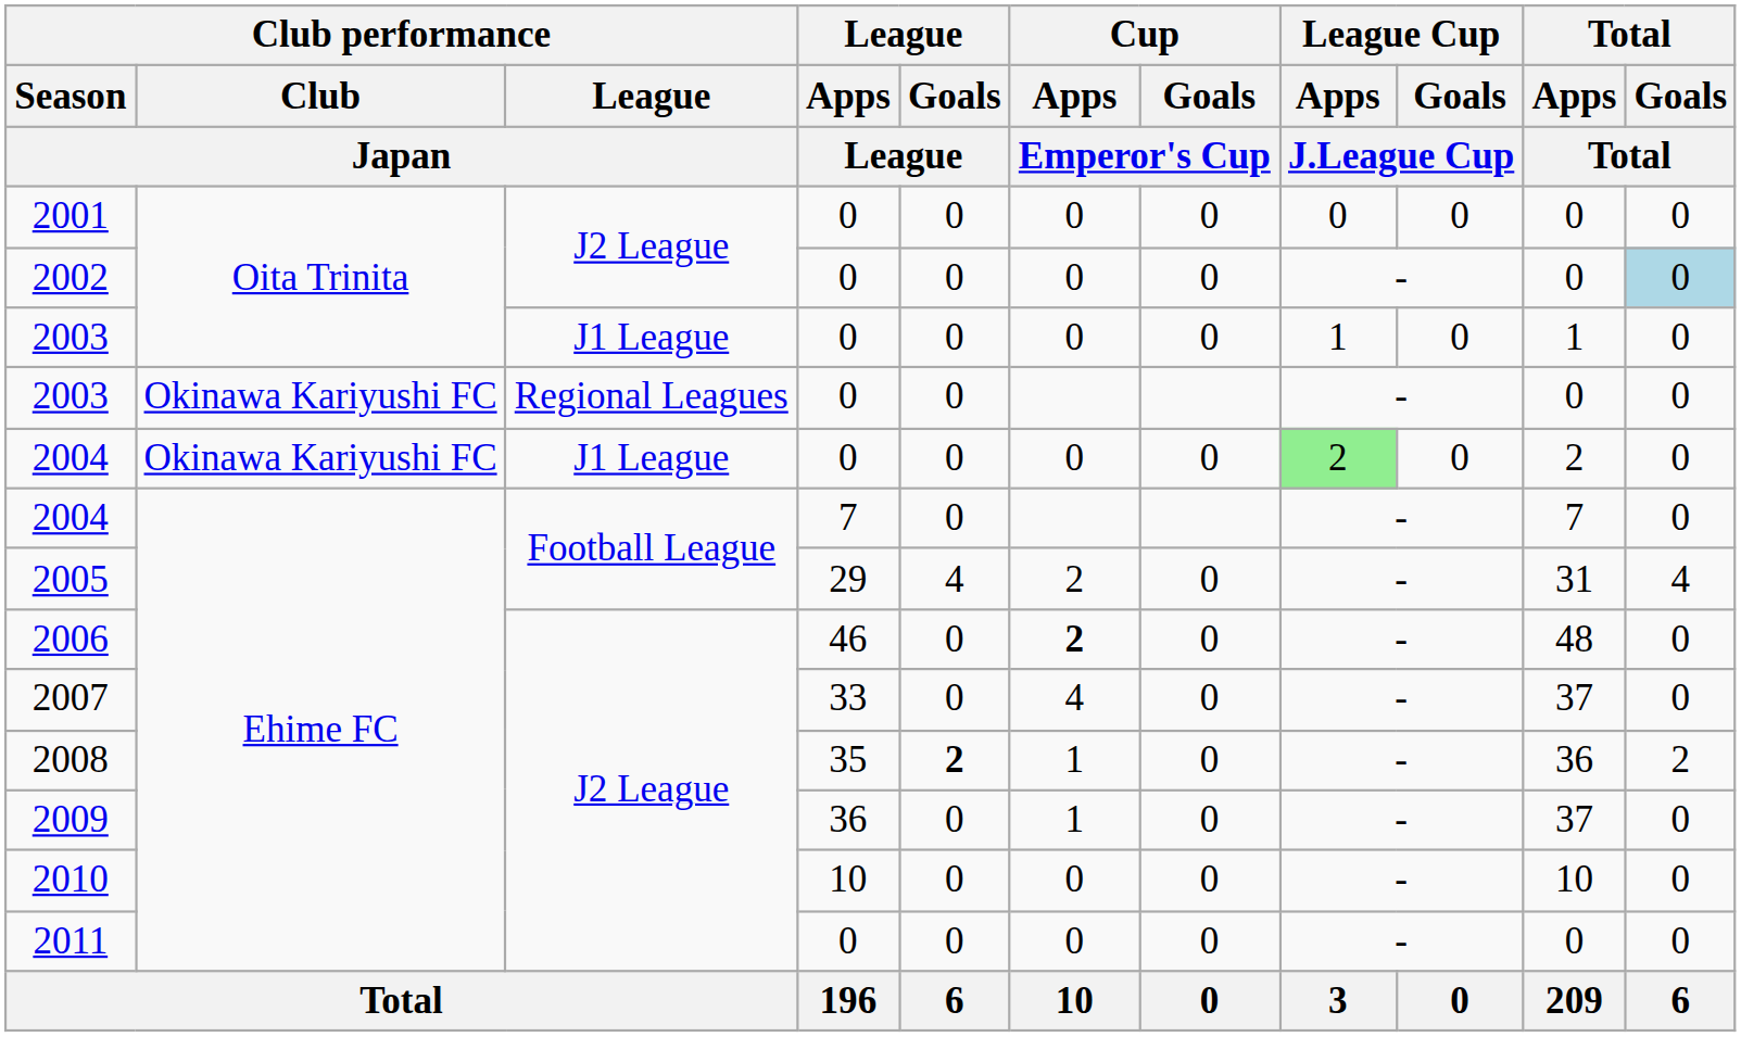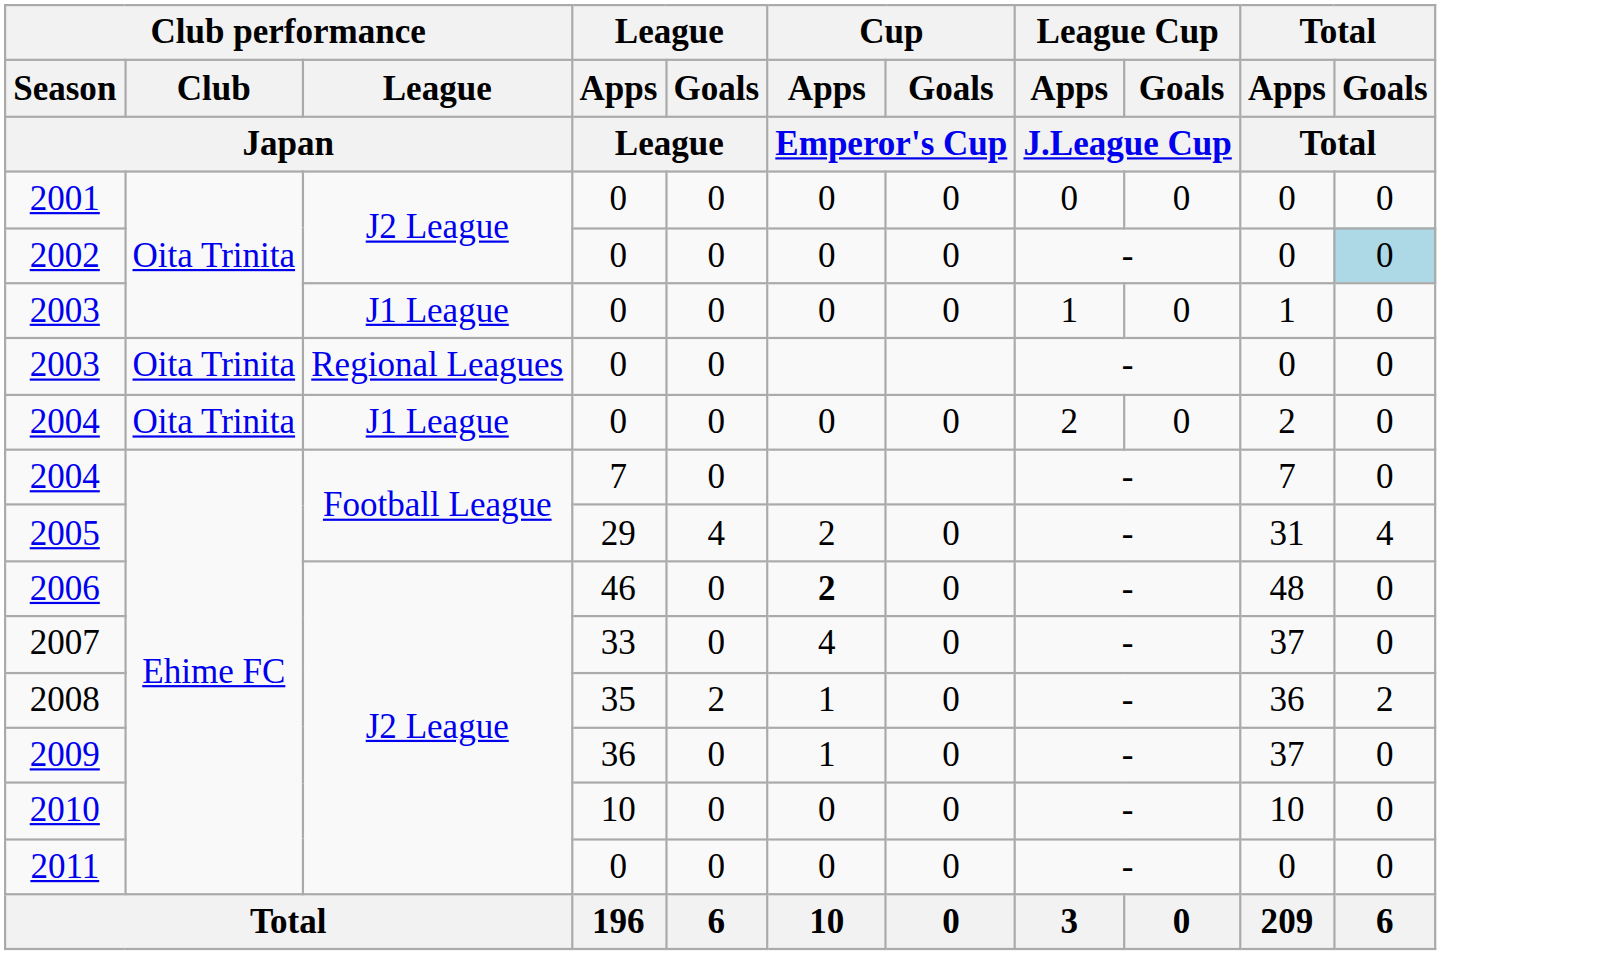2003 / Regional Leagues | Club performance / Club / Japan: Okinawa Kariyushi FC -> Oita Trinita
2004 / J1 League | Club performance / Club / Japan: Okinawa Kariyushi FC -> Oita Trinita
2004 / J1 League | League Cup / Apps / J.League Cup: lightgreen background -> no background
2008 | League / Goals / League: bold -> normal
